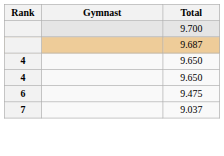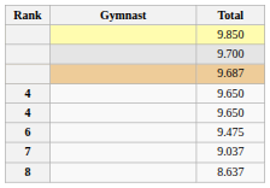+ row: 9.850
+ row: 8 | 8.637
